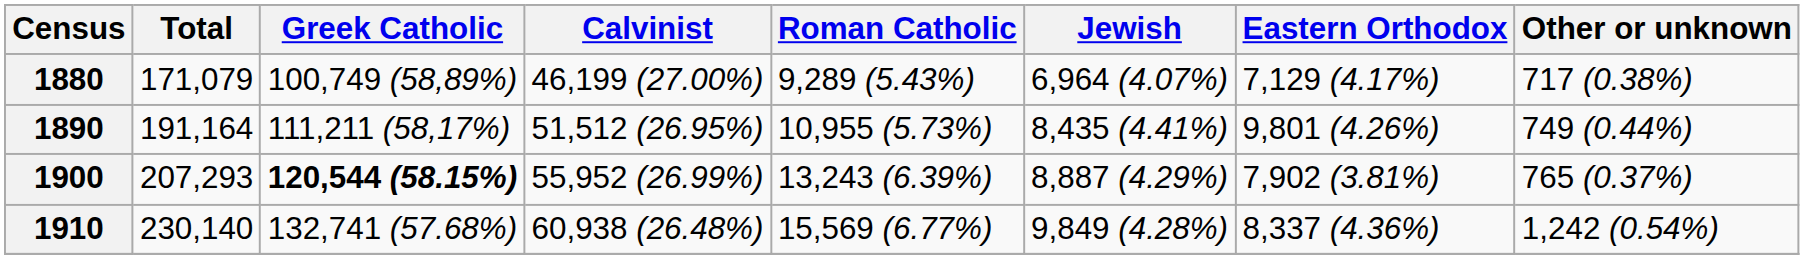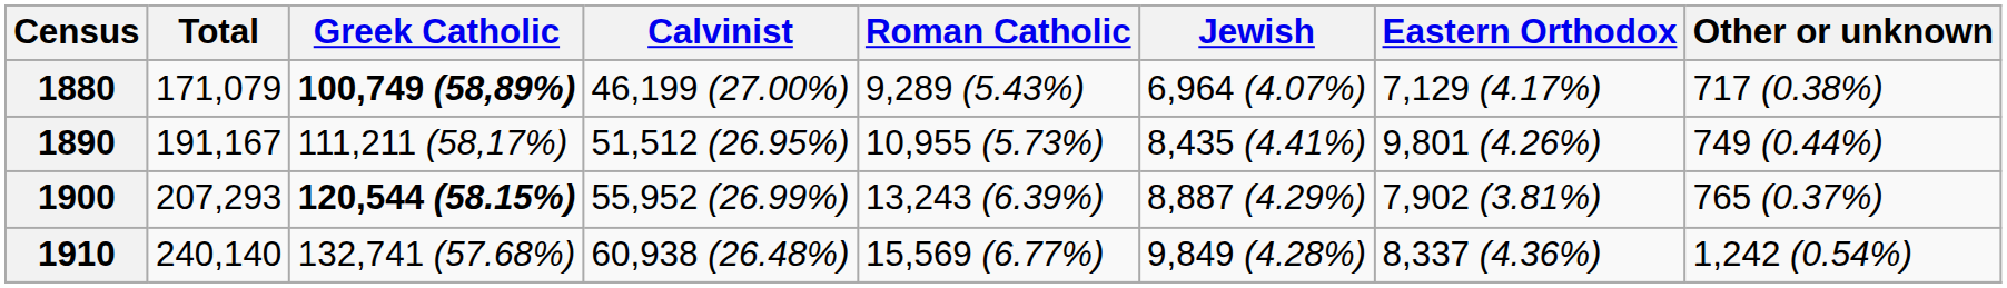1880 | Greek Catholic: normal -> bold
1890 | Total: 191,164 -> 191,167
1910 | Total: 230,140 -> 240,140
